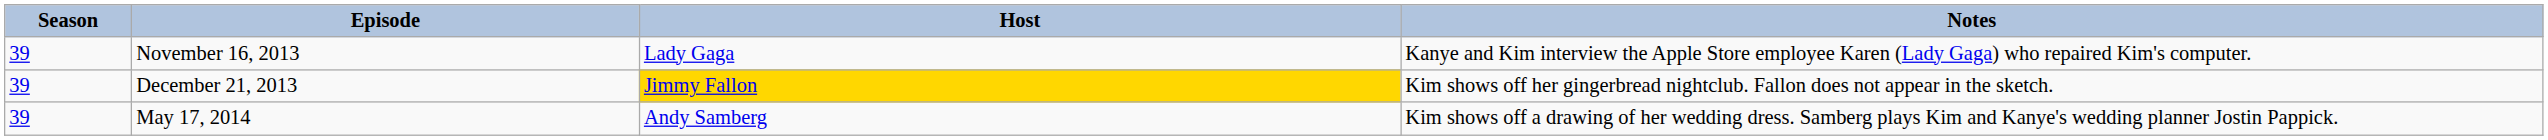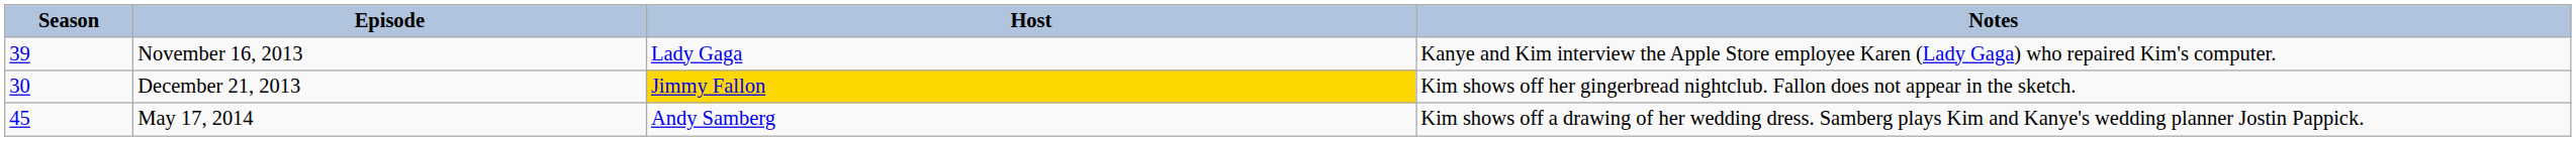December 21, 2013 | Season: 39 -> 30
May 17, 2014 | Season: 39 -> 45
